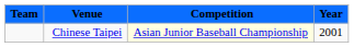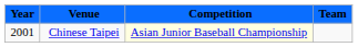columns swapped: Year <-> Team
